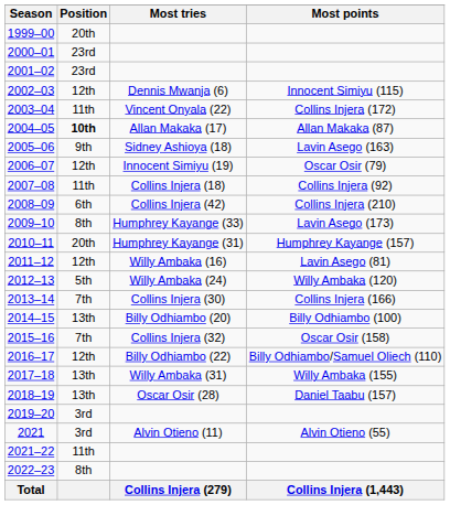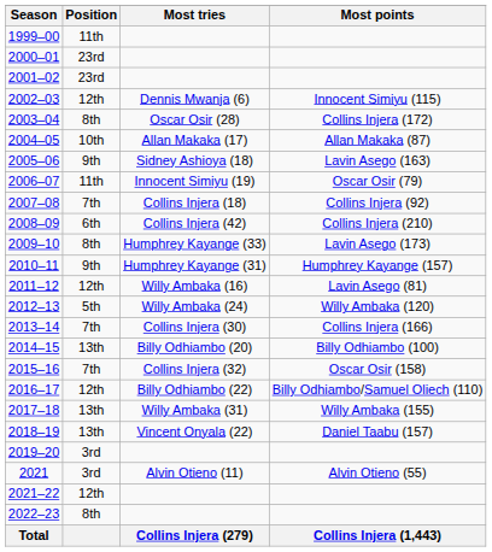1999–00 | Position: 20th -> 11th
2003–04 | Position: 11th -> 8th
2003–04 | Most tries: Vincent Onyala (22) -> Oscar Osir (28)
2004–05 | Position: bold -> normal
2006–07 | Position: 12th -> 11th
2007–08 | Position: 11th -> 7th
2010–11 | Position: 20th -> 9th
2018–19 | Most tries: Oscar Osir (28) -> Vincent Onyala (22)
2021–22 | Position: 11th -> 12th
